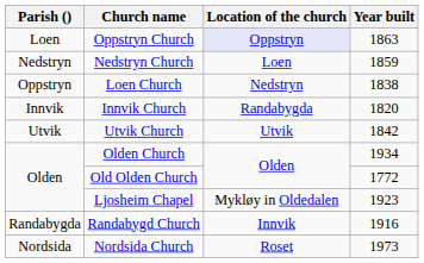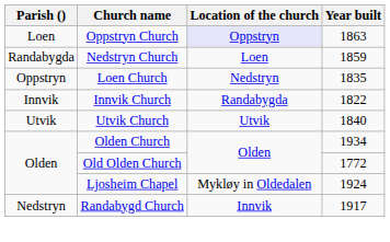Nedstryn Church | Parish (): Nedstryn -> Randabygda
Loen Church | Year built: 1838 -> 1835
Innvik Church | Year built: 1820 -> 1822
Utvik Church | Year built: 1842 -> 1840
Ljosheim Chapel | Year built: 1923 -> 1924
Randabygd Church | Parish (): Randabygda -> Nedstryn
Randabygd Church | Year built: 1916 -> 1917
- row: Nordsida | Nordsida Church | Roset | 1973
